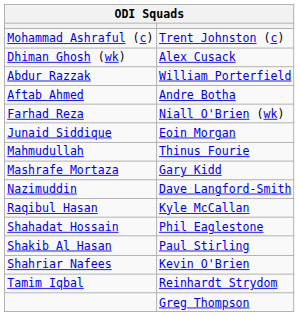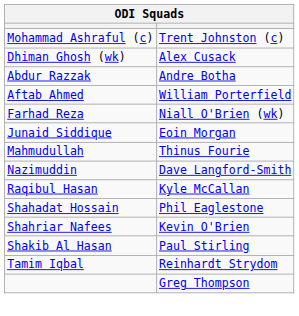Abdur Razzak | column 2: William Porterfield -> Andre Botha
Aftab Ahmed | column 2: Andre Botha -> William Porterfield
- row: Mashrafe Mortaza | Gary Kidd
rows swapped: Shahriar Nafees <-> Shakib Al Hasan
